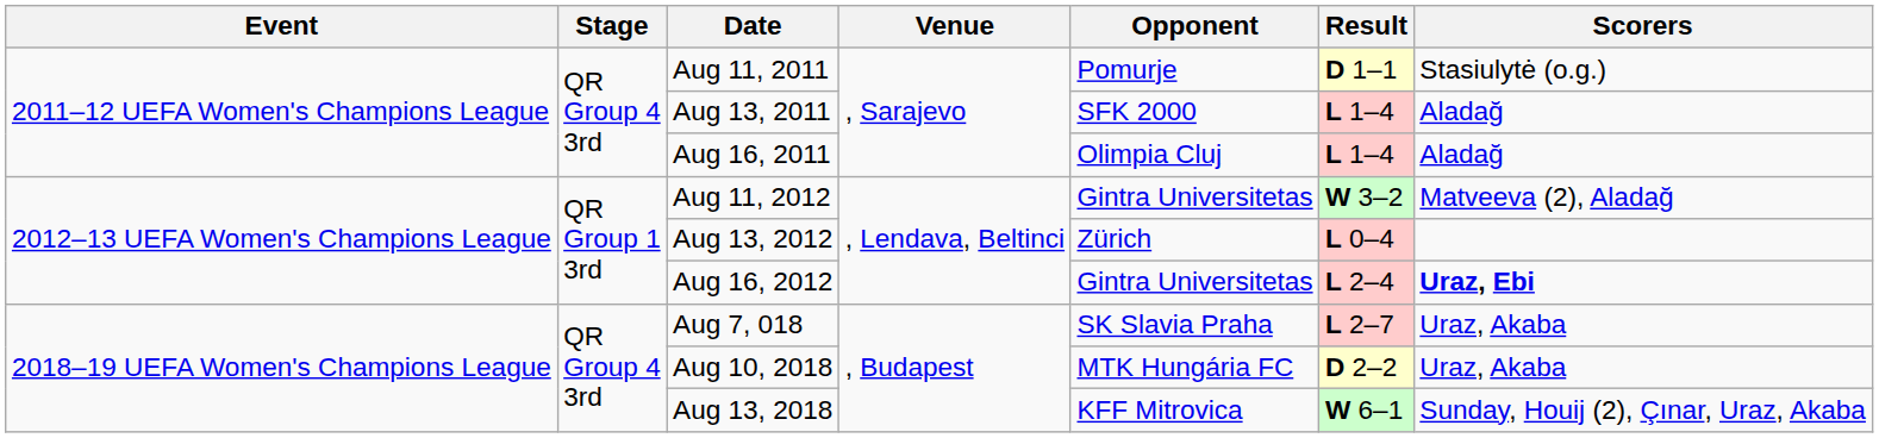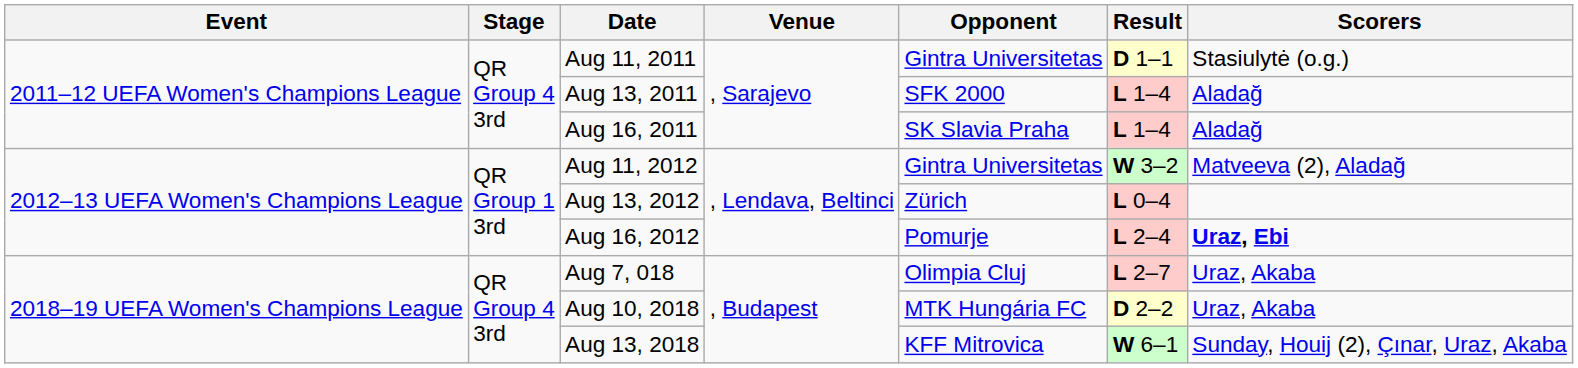Aug 11, 2011 | Opponent: Pomurje -> Gintra Universitetas
Aug 16, 2011 | Opponent: Olimpia Cluj -> SK Slavia Praha
Aug 16, 2012 | Opponent: Gintra Universitetas -> Pomurje
Aug 7, 018 | Opponent: SK Slavia Praha -> Olimpia Cluj
